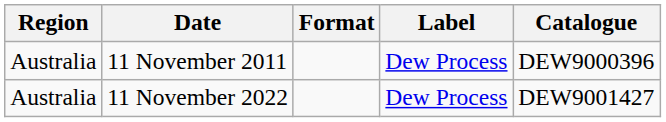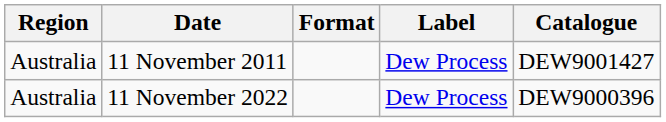11 November 2011 | Catalogue: DEW9000396 -> DEW9001427
11 November 2022 | Catalogue: DEW9001427 -> DEW9000396
